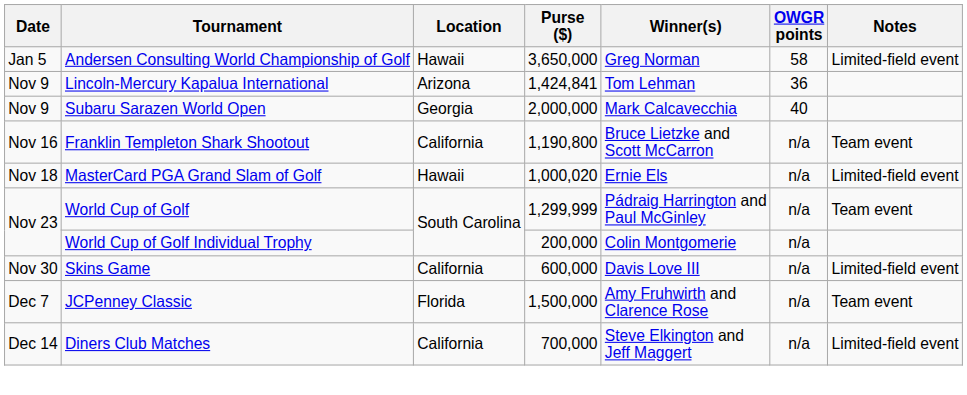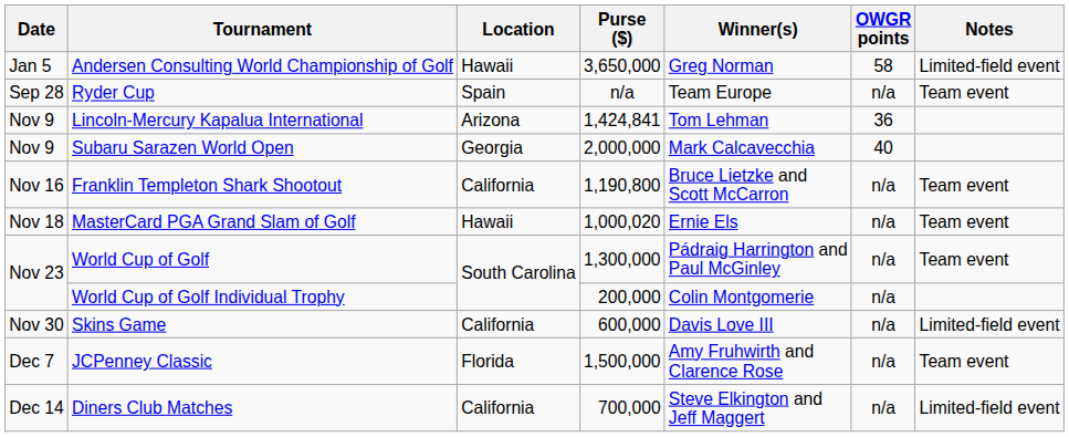+ row: Sep 28 | Ryder Cup | Spain | n/a | Team Europe | n/a | Team event
MasterCard PGA Grand Slam of Golf | Notes: Limited-field event -> Team event
World Cup of Golf | Purse ($): 1,299,999 -> 1,300,000
